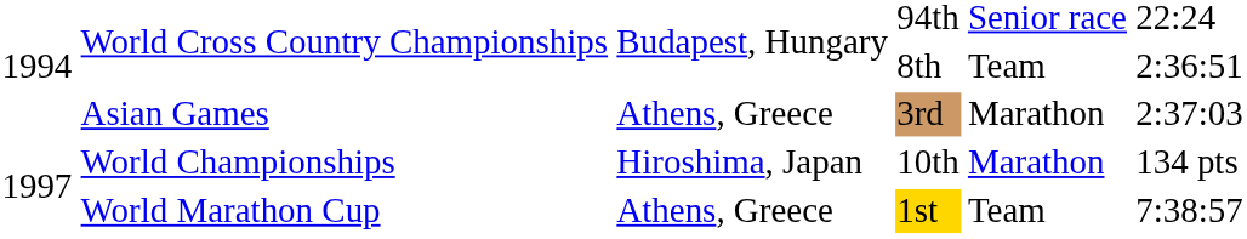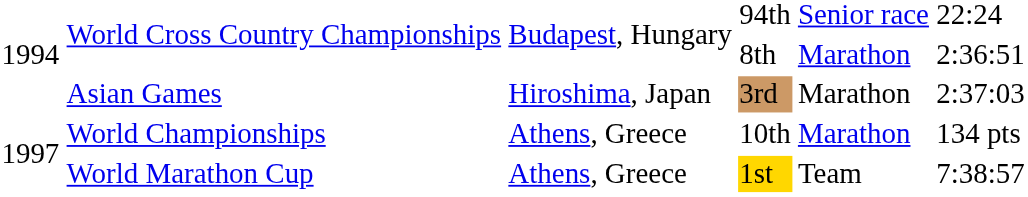World Cross Country Championships / 8th | column 5: Team -> Marathon
Asian Games | column 3: Athens, Greece -> Hiroshima, Japan
World Championships | column 3: Hiroshima, Japan -> Athens, Greece
